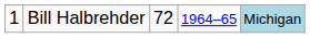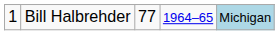Bill Halbrehder | column 3: 72 -> 77
